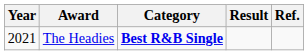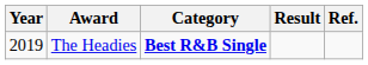The Headies | Year: 2021 -> 2019
